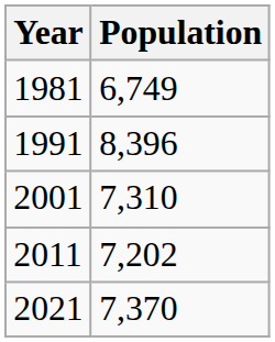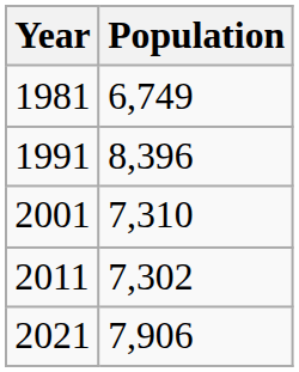2011 | Population: 7,202 -> 7,302
2021 | Population: 7,370 -> 7,906
